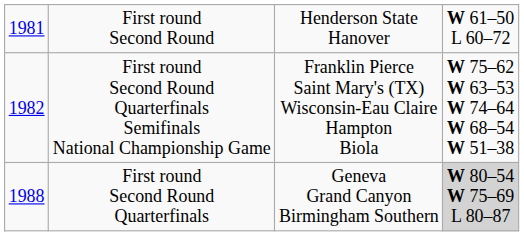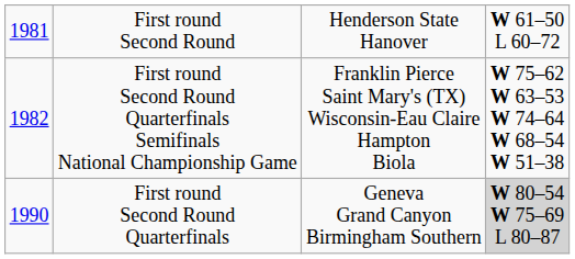First round Second Round Quarterfinals | column 1: 1988 -> 1990
